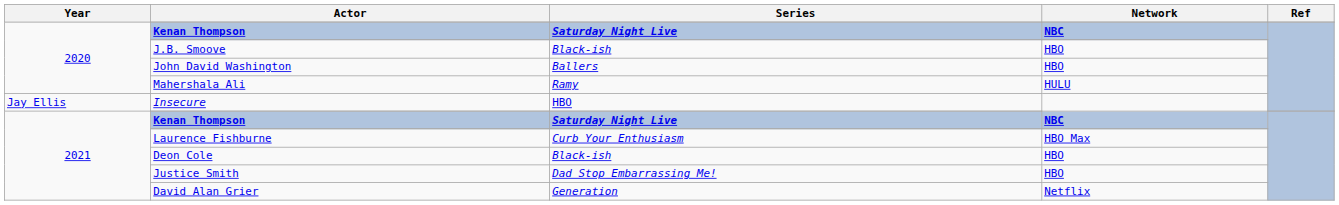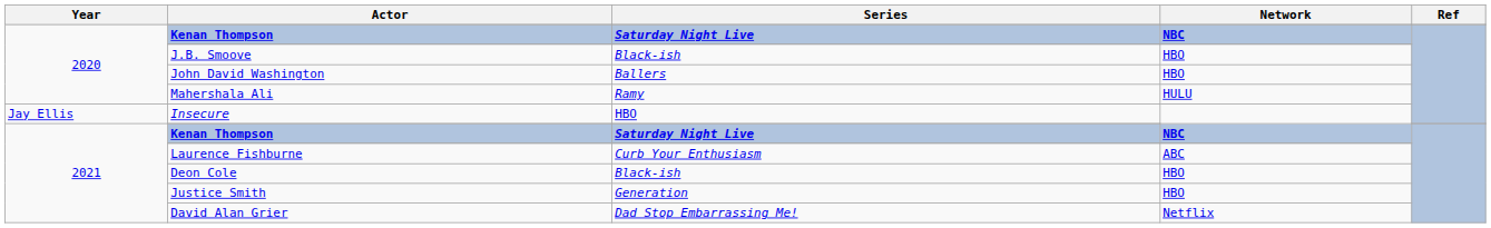Laurence Fishburne | Network: HBO Max -> ABC
Justice Smith | Series: Dad Stop Embarrassing Me! -> Generation
David Alan Grier | Series: Generation -> Dad Stop Embarrassing Me!
